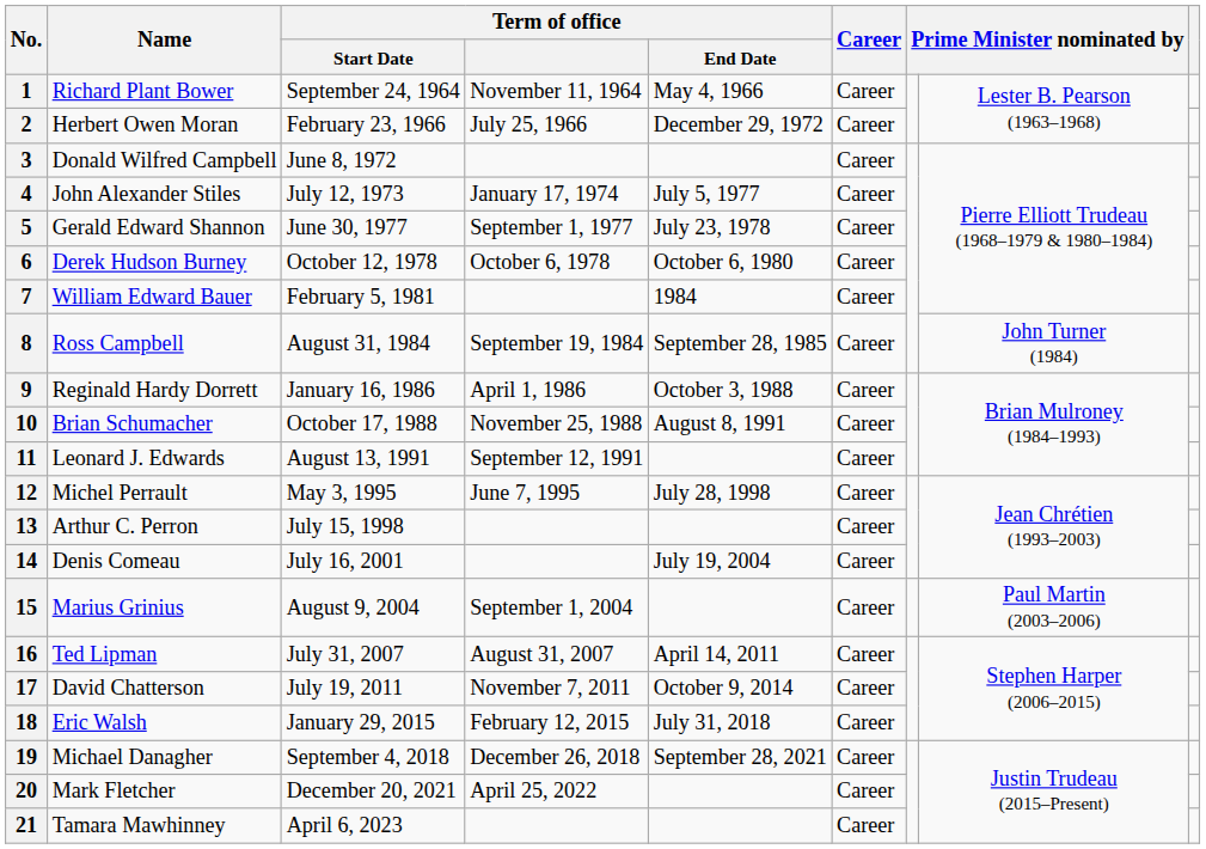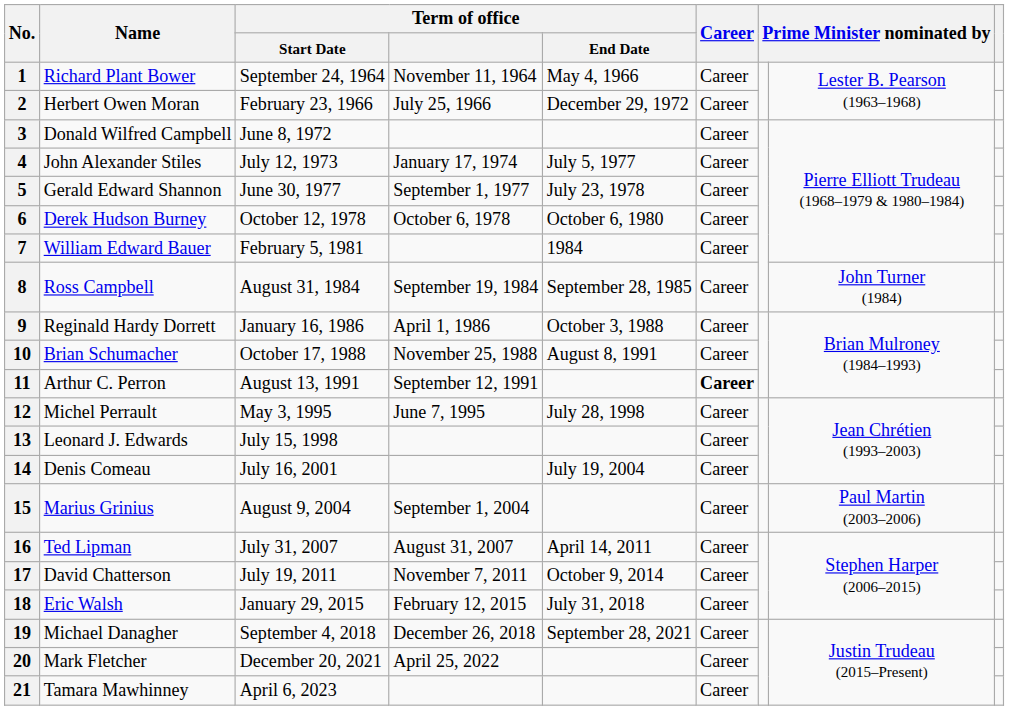11 | Name: Leonard J. Edwards -> Arthur C. Perron
11 | Career: normal -> bold
13 | Name: Arthur C. Perron -> Leonard J. Edwards
